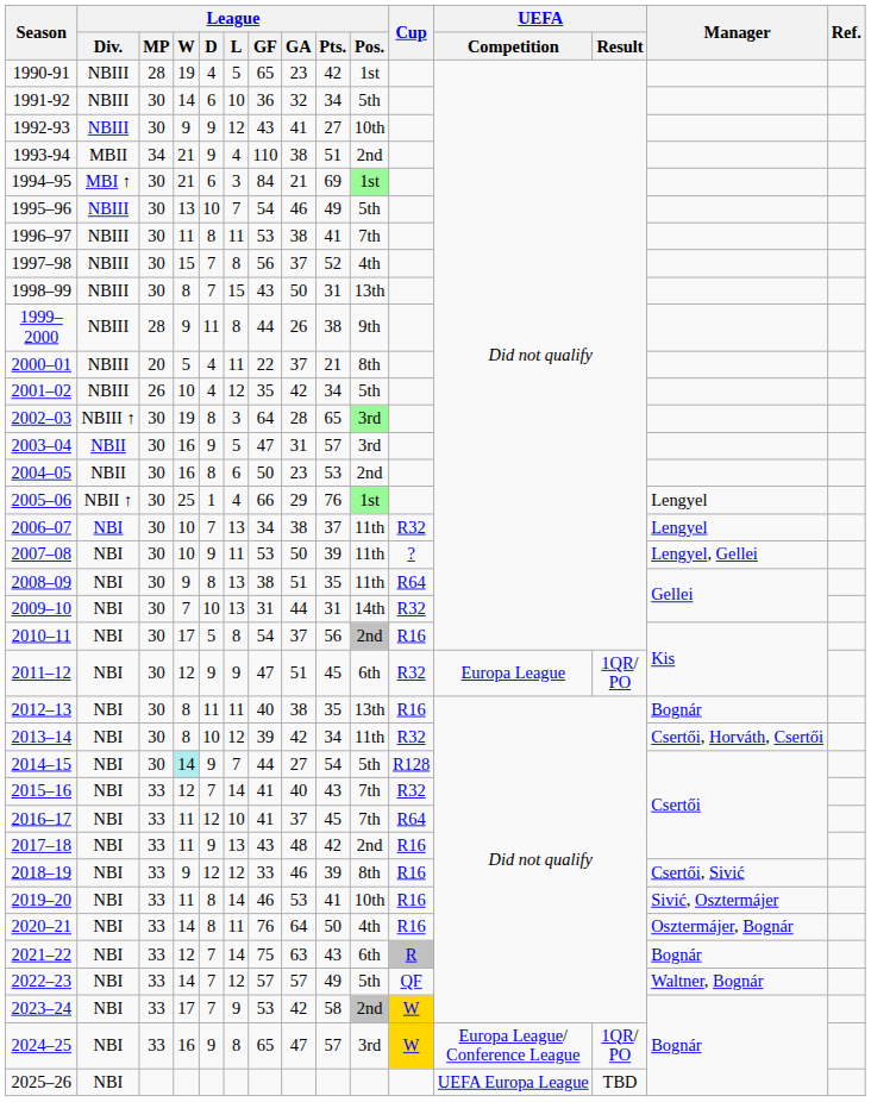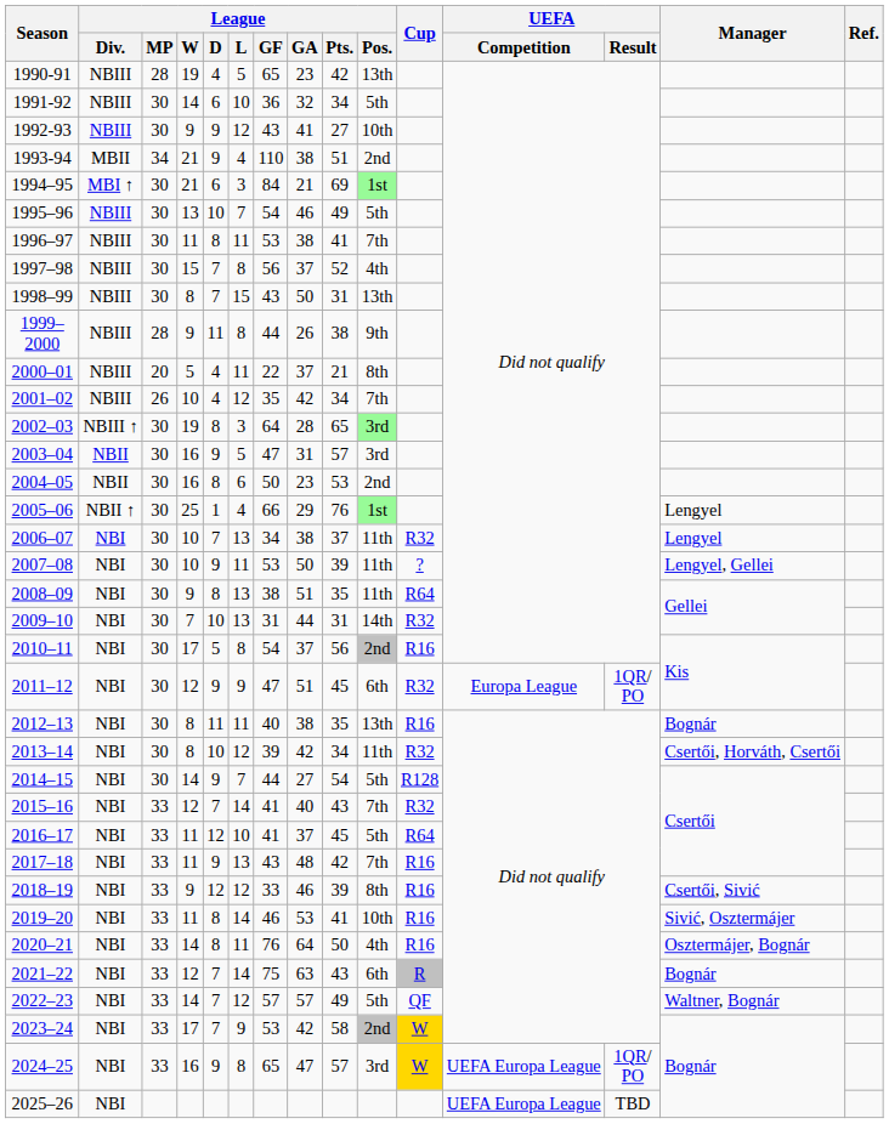1990-91 | League / Pos.: 1st -> 13th
2001–02 | League / Pos.: 5th -> 7th
2014–15 | League / W: paleturquoise background -> no background
2016–17 | League / Pos.: 7th -> 5th
2017–18 | League / Pos.: 2nd -> 7th
2024–25 | UEFA / Competition: Europa League/ Conference League -> UEFA Europa League
